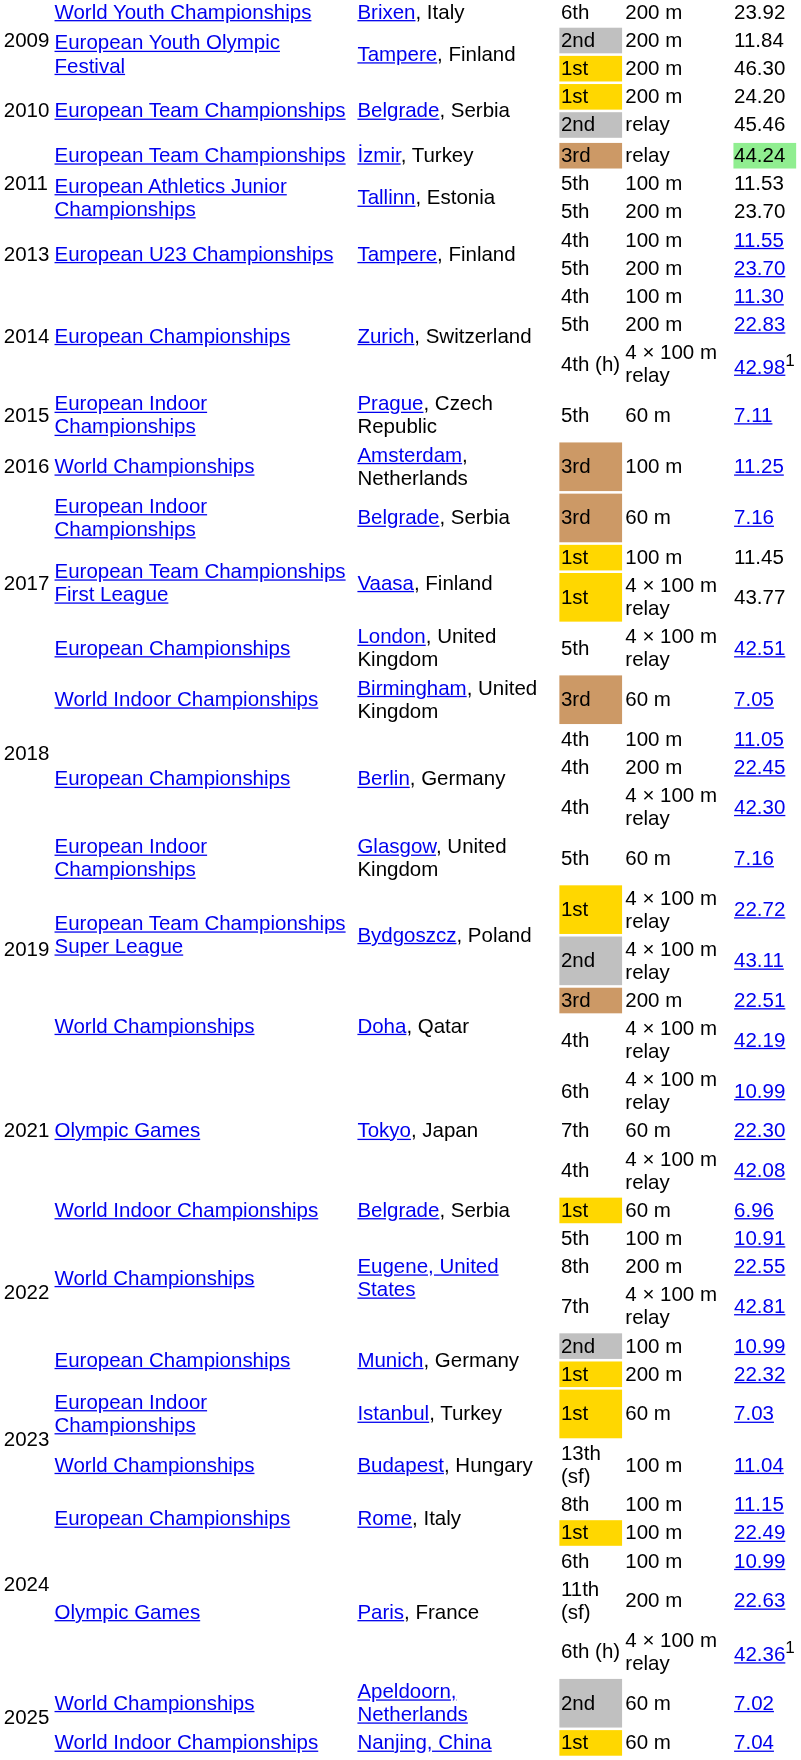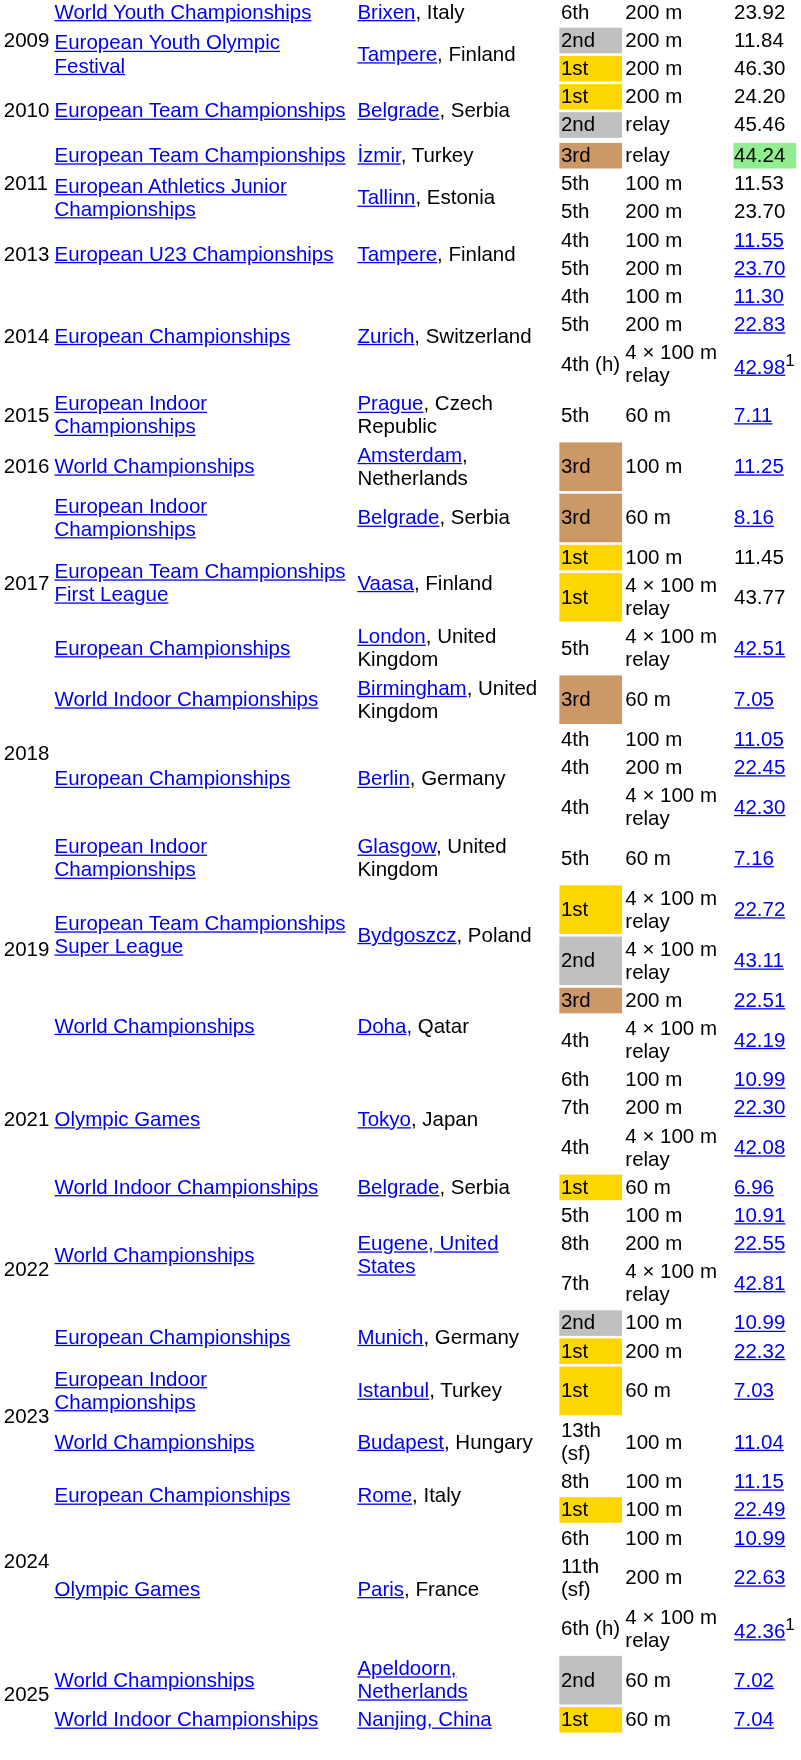Belgrade, Serbia / 3rd | column 6: 7.16 -> 8.16
Tokyo, Japan / 6th | column 5: 4 × 100 m relay -> 100 m
Tokyo, Japan / 7th | column 5: 60 m -> 200 m
